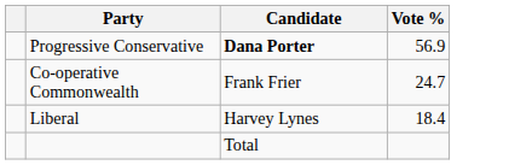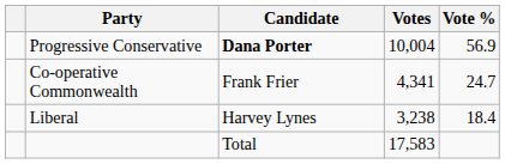+ column: Votes | 10,004 | 4,341 | 3,238 | 17,583
